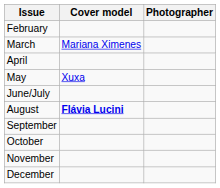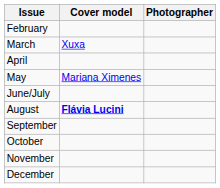March | Cover model: Mariana Ximenes -> Xuxa
May | Cover model: Xuxa -> Mariana Ximenes
